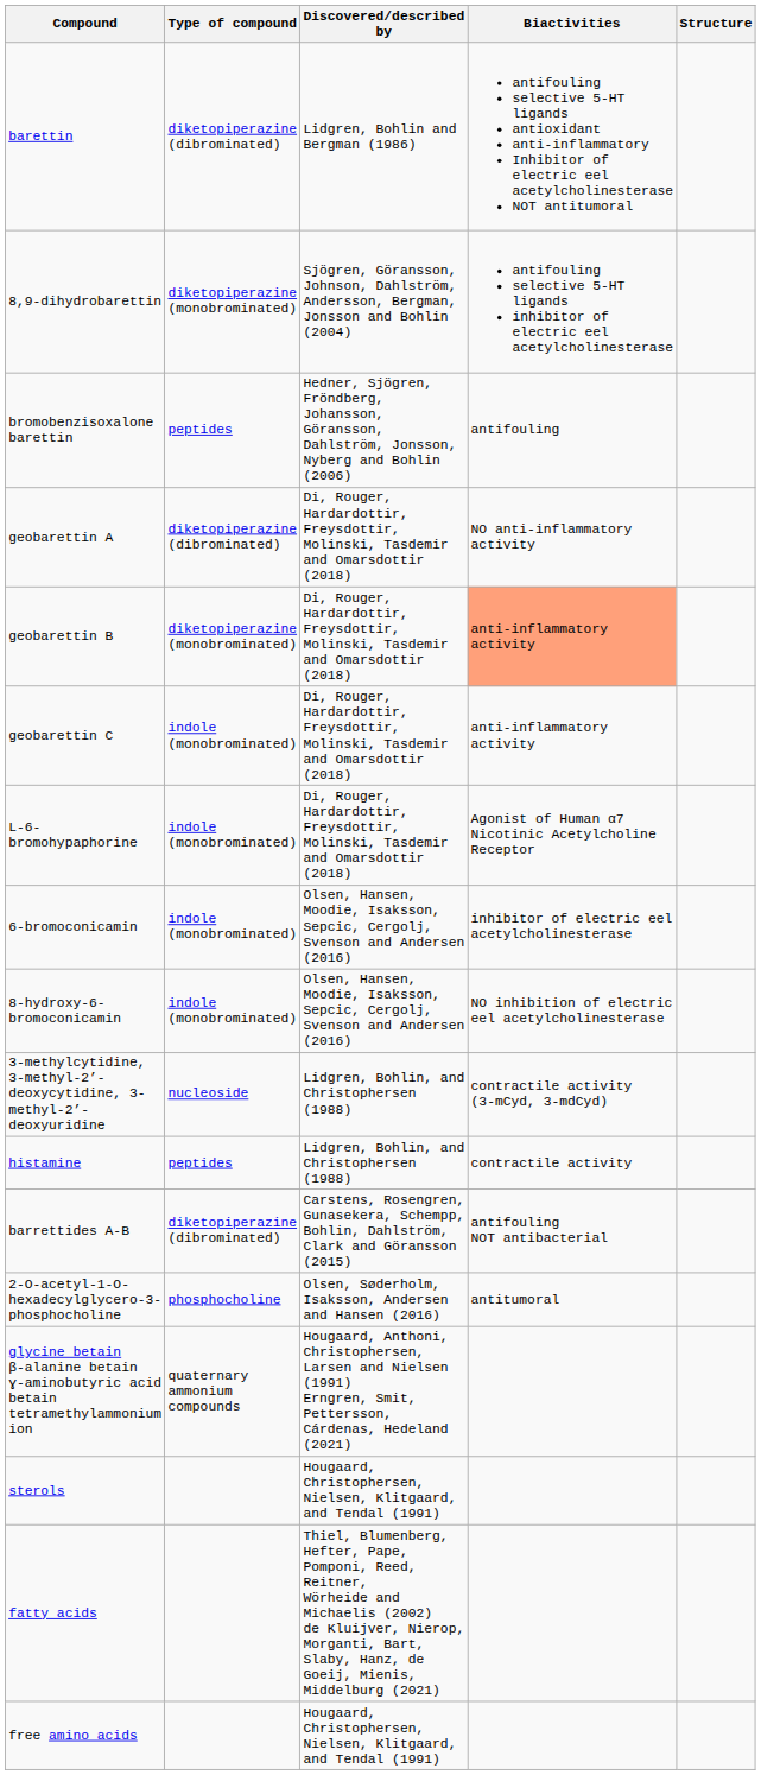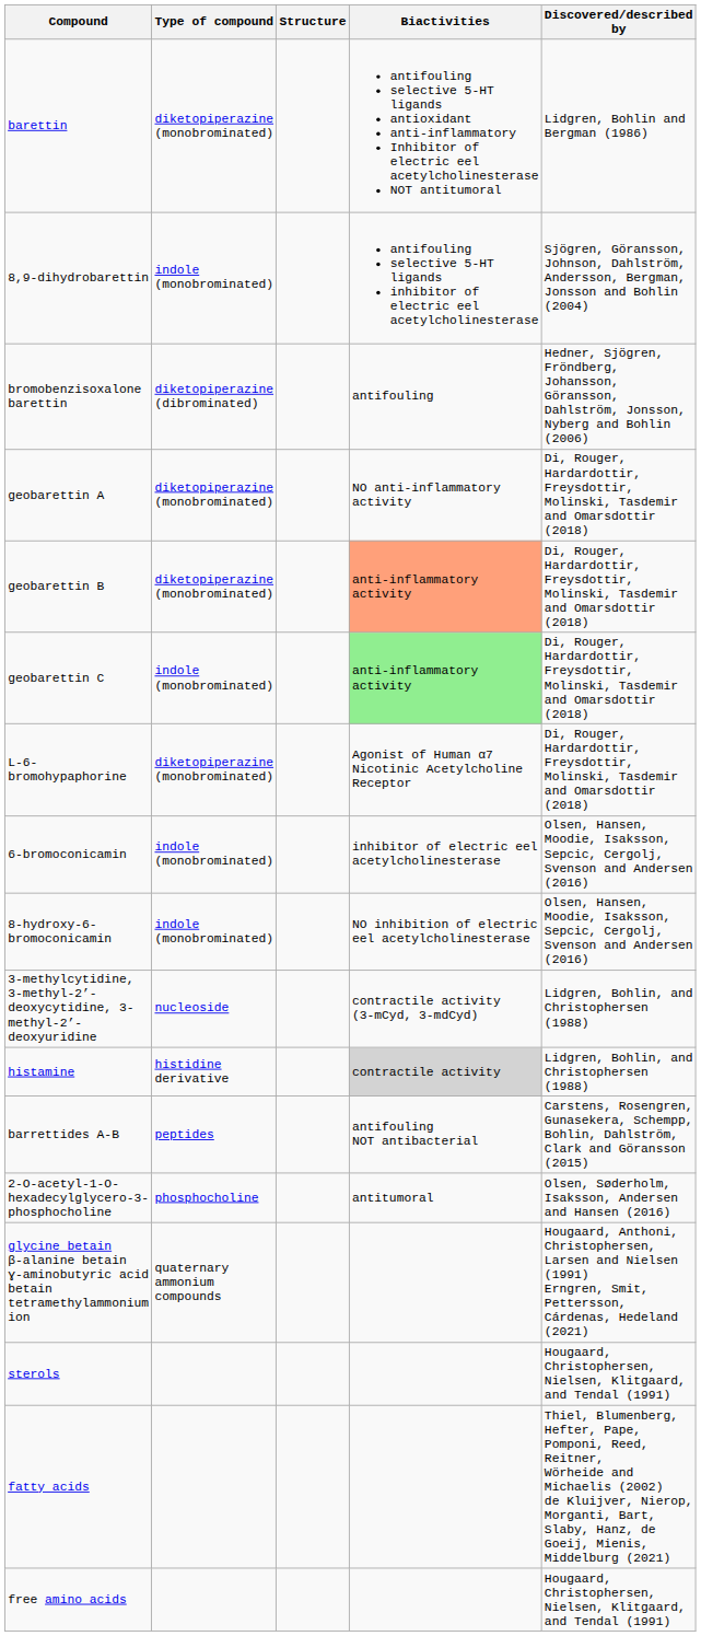columns swapped: Discovered/described by <-> Structure
barettin | Type of compound: diketopiperazine (dibrominated) -> diketopiperazine (monobrominated)
8,9-dihydrobarettin | Type of compound: diketopiperazine (monobrominated) -> indole (monobrominated)
bromobenzisoxalone barettin | Type of compound: peptides -> diketopiperazine (dibrominated)
geobarettin A | Type of compound: diketopiperazine (dibrominated) -> diketopiperazine (monobrominated)
geobarettin C | Biactivities: no background -> lightgreen background
L-6-bromohypaphorine | Type of compound: indole (monobrominated) -> diketopiperazine (monobrominated)
histamine | Type of compound: peptides -> histidine derivative
histamine | Biactivities: no background -> lightgrey background
barrettides A-B | Type of compound: diketopiperazine (dibrominated) -> peptides
